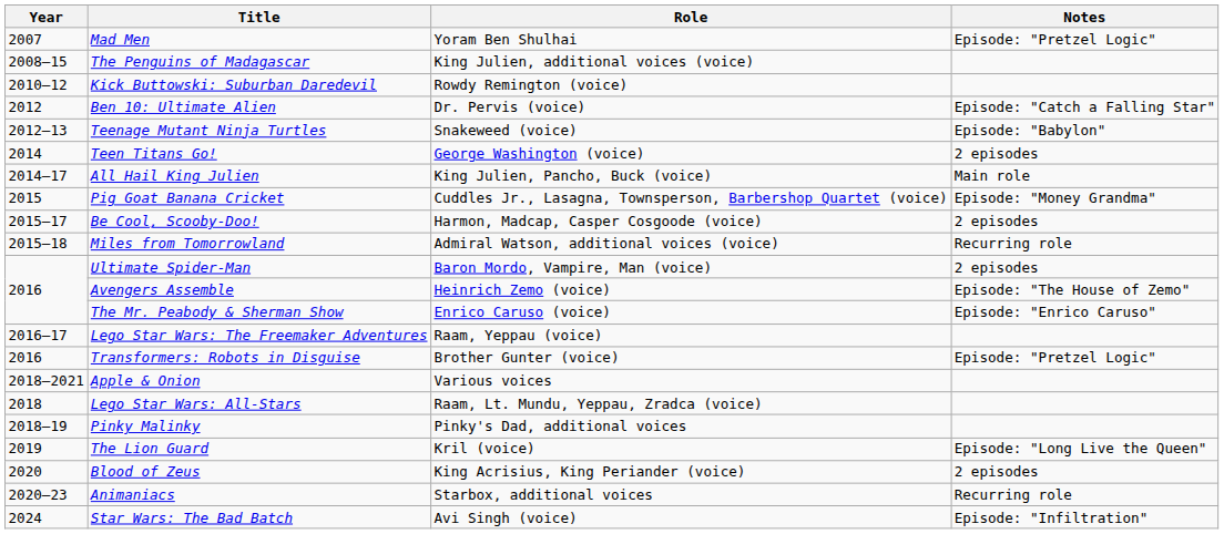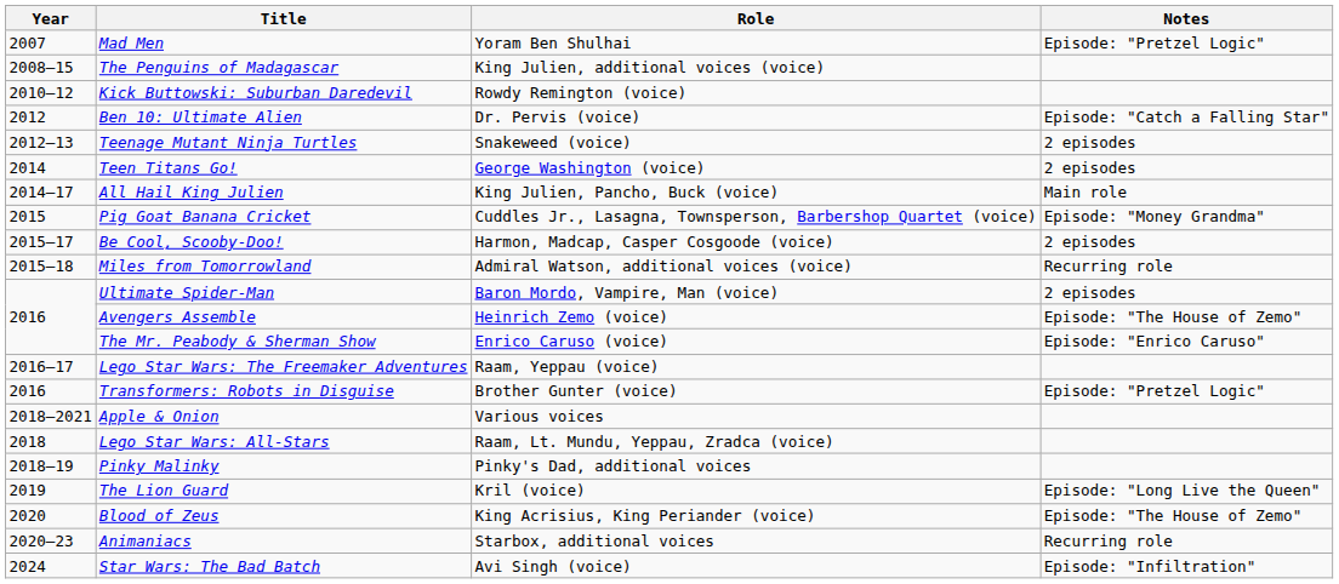Teenage Mutant Ninja Turtles | Notes: Episode: "Babylon" -> 2 episodes
Blood of Zeus | Notes: 2 episodes -> Episode: "The House of Zemo"
